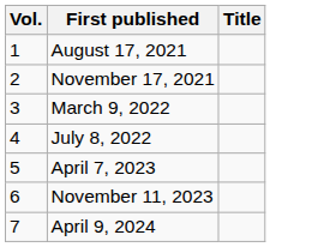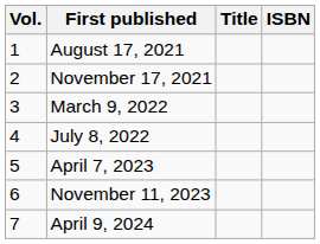+ column: ISBN
